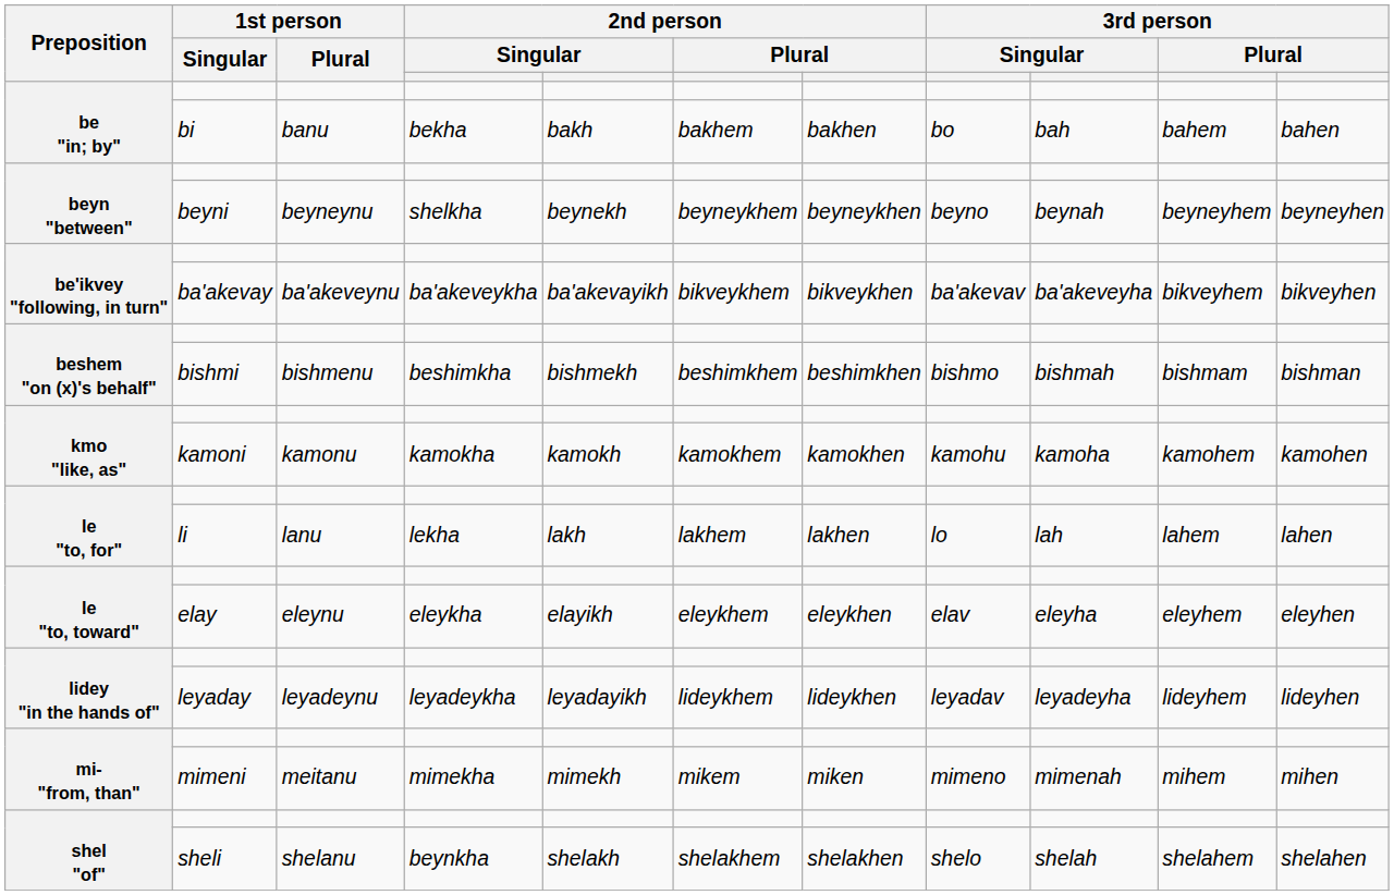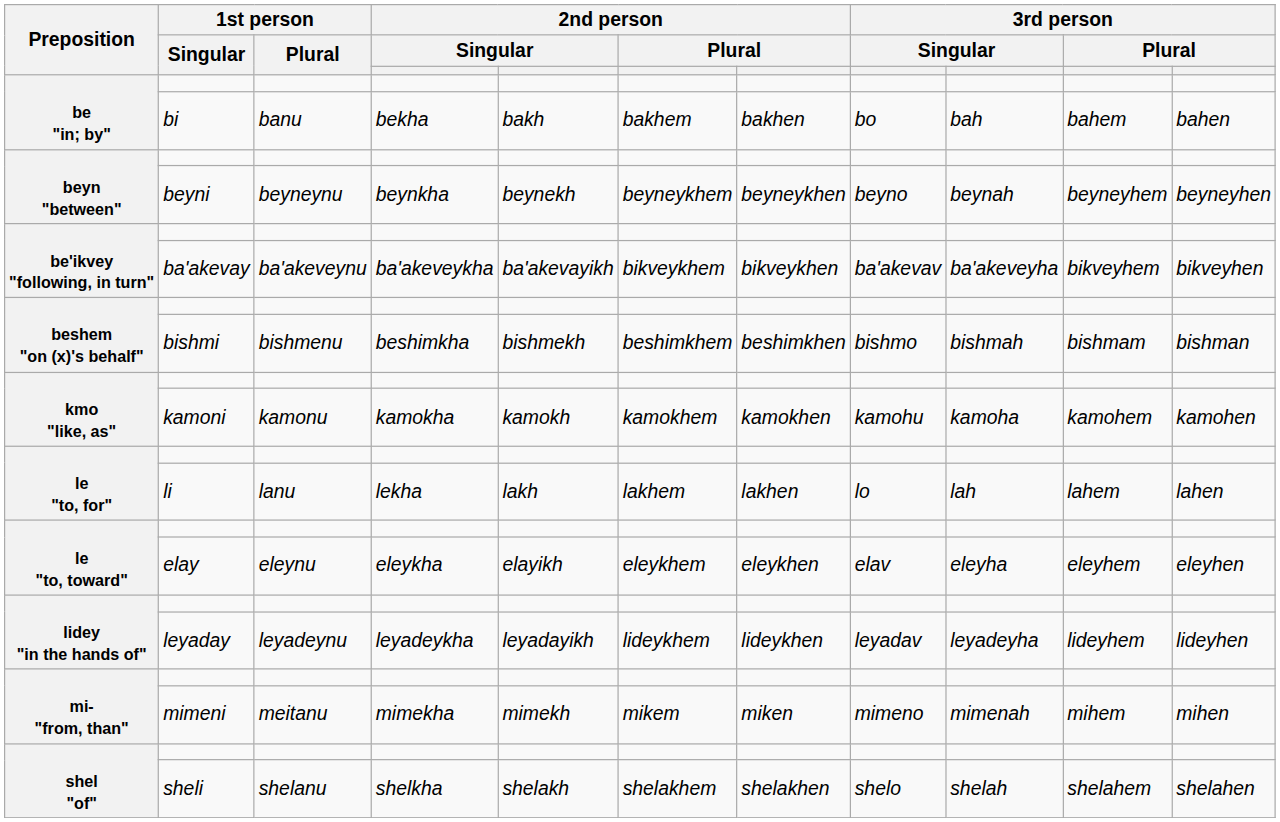beyni | column 4: shelkha -> beynkha
sheli | column 4: beynkha -> shelkha
